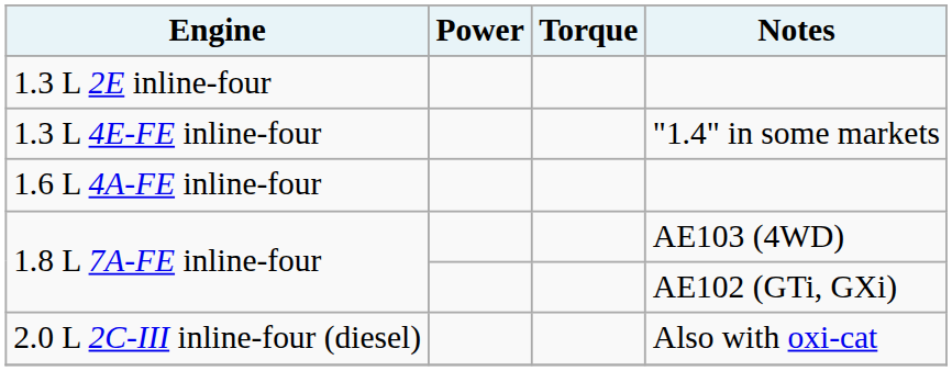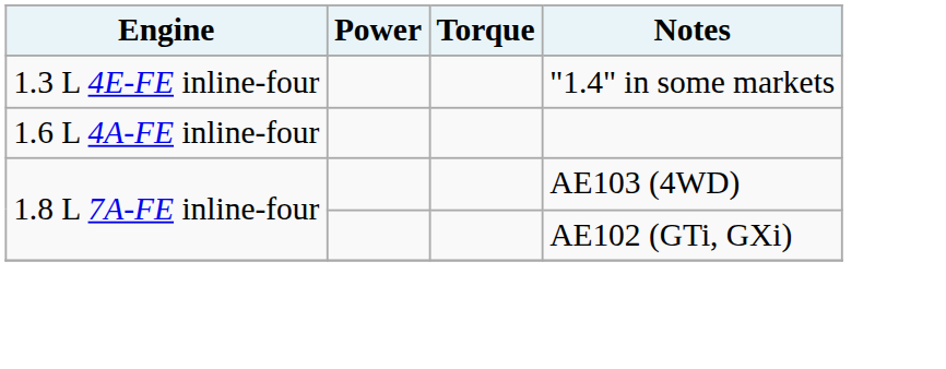- row: 1.3 L 2E inline-four
- row: 2.0 L 2C-III inline-four (diesel) | Also with oxi-cat
